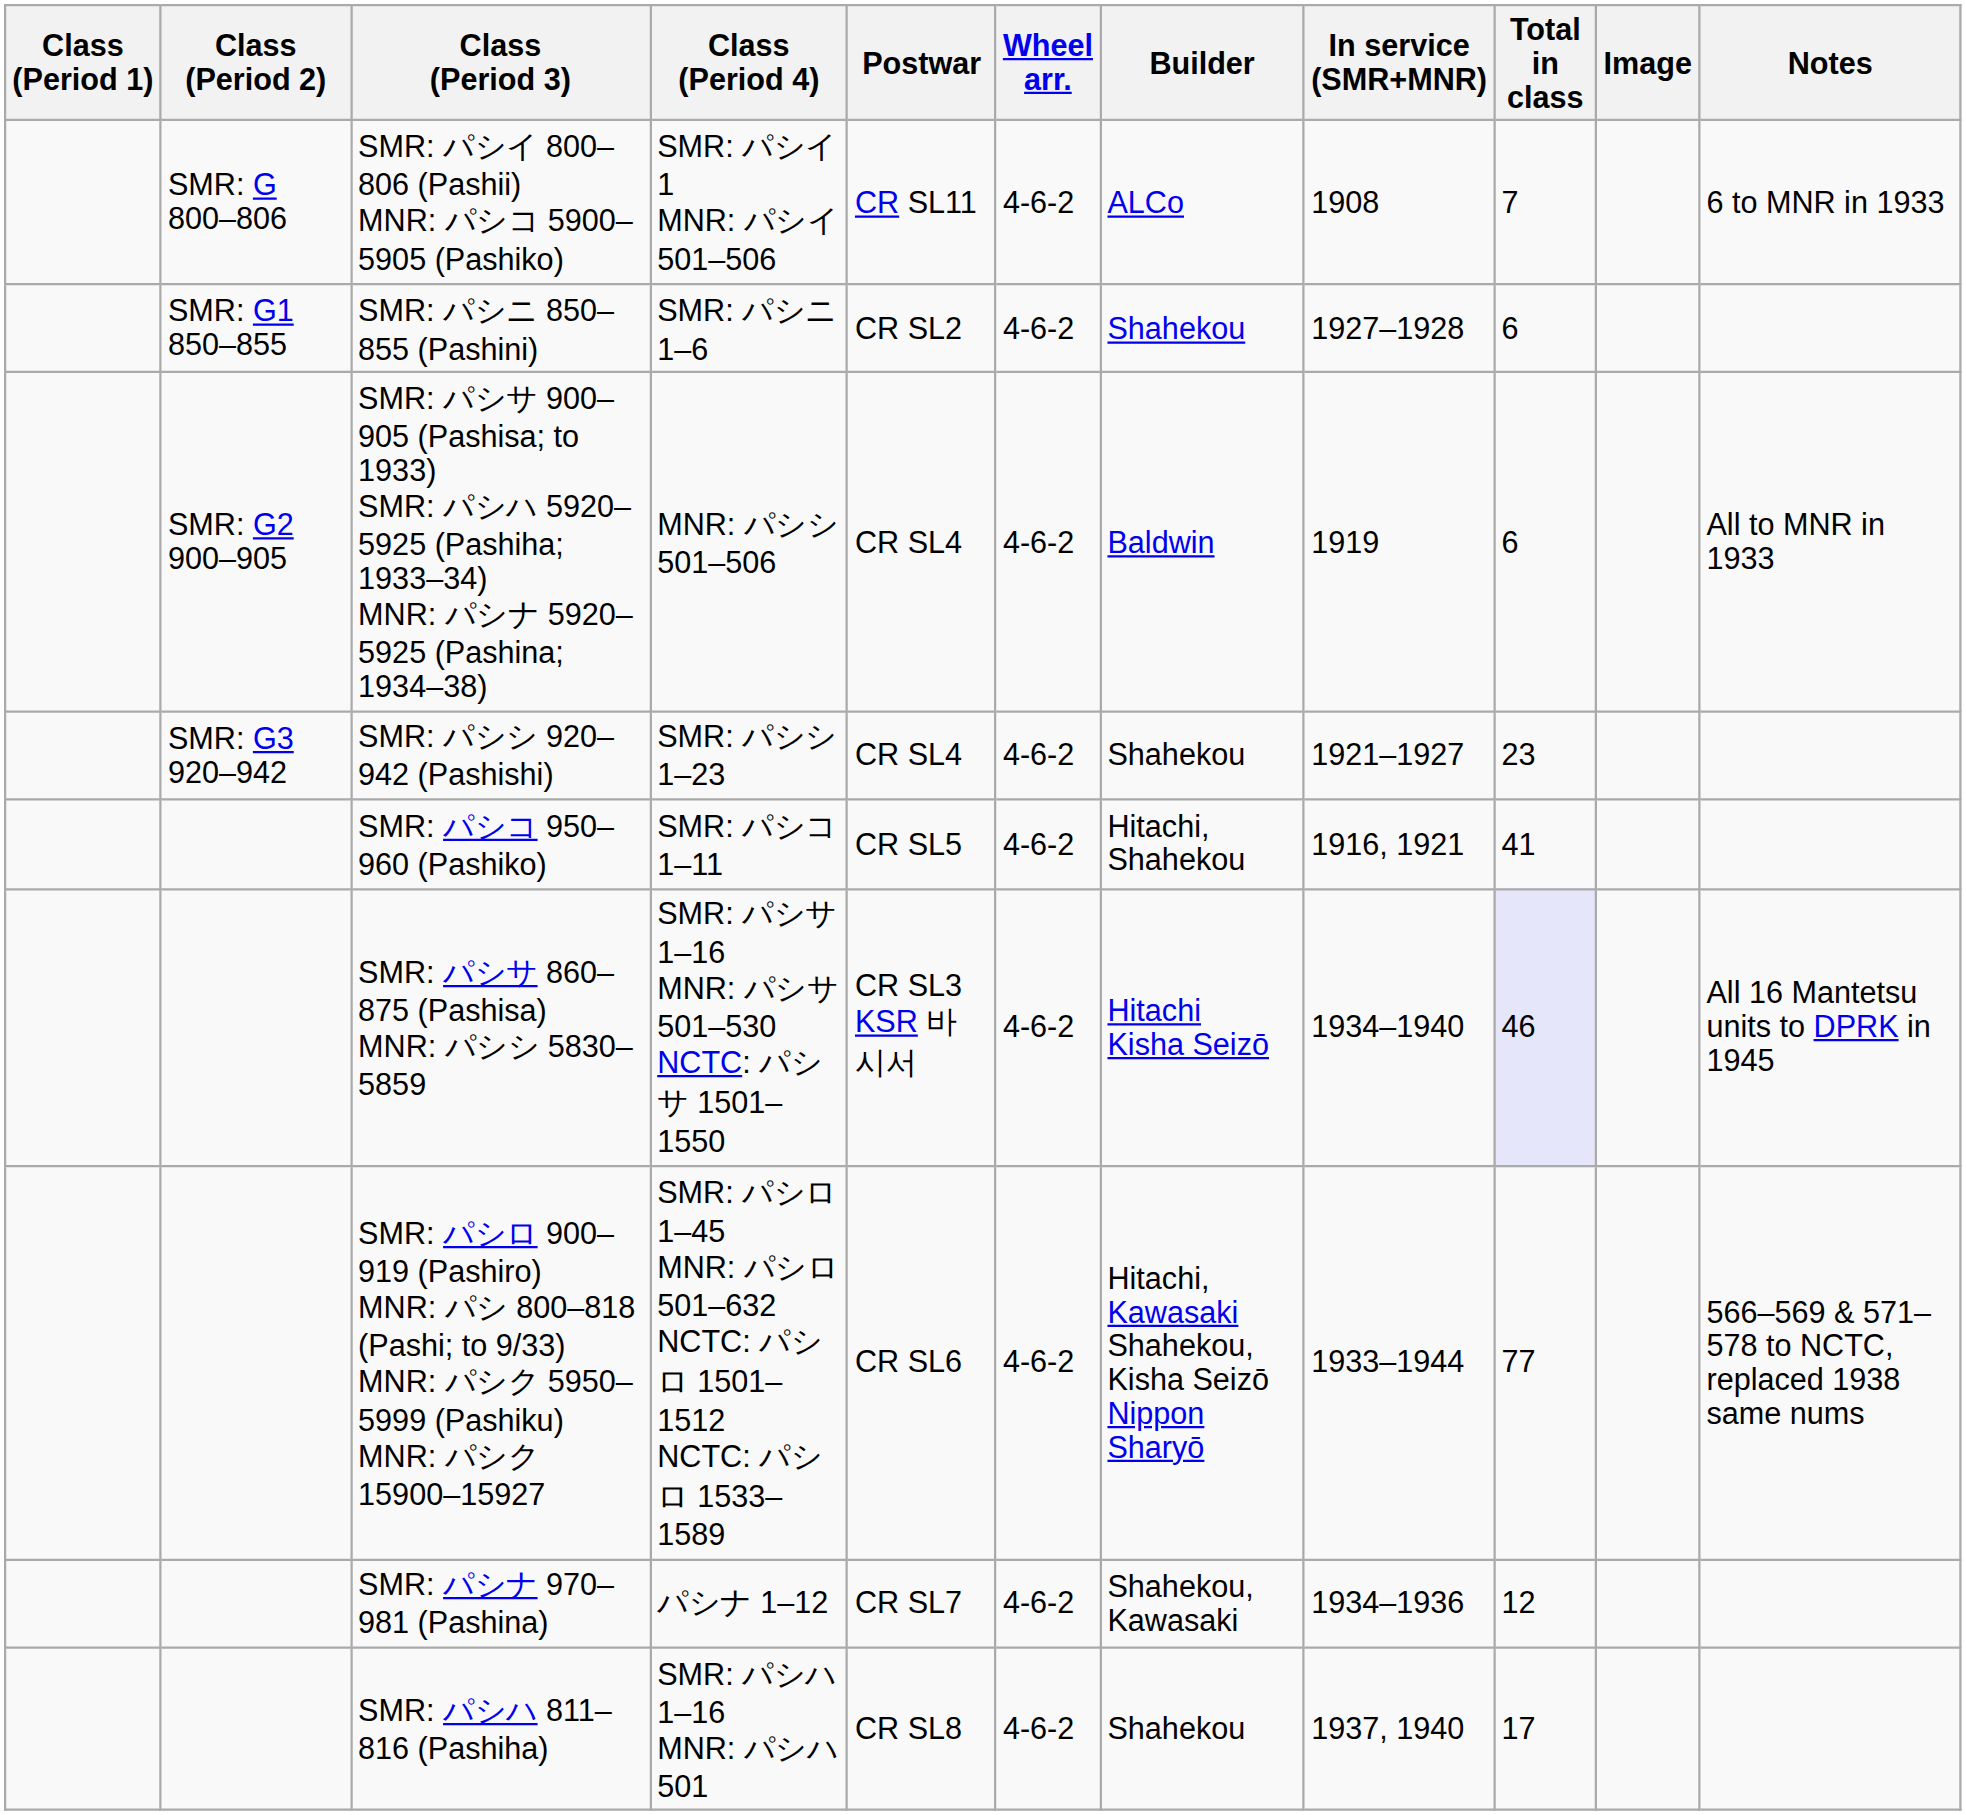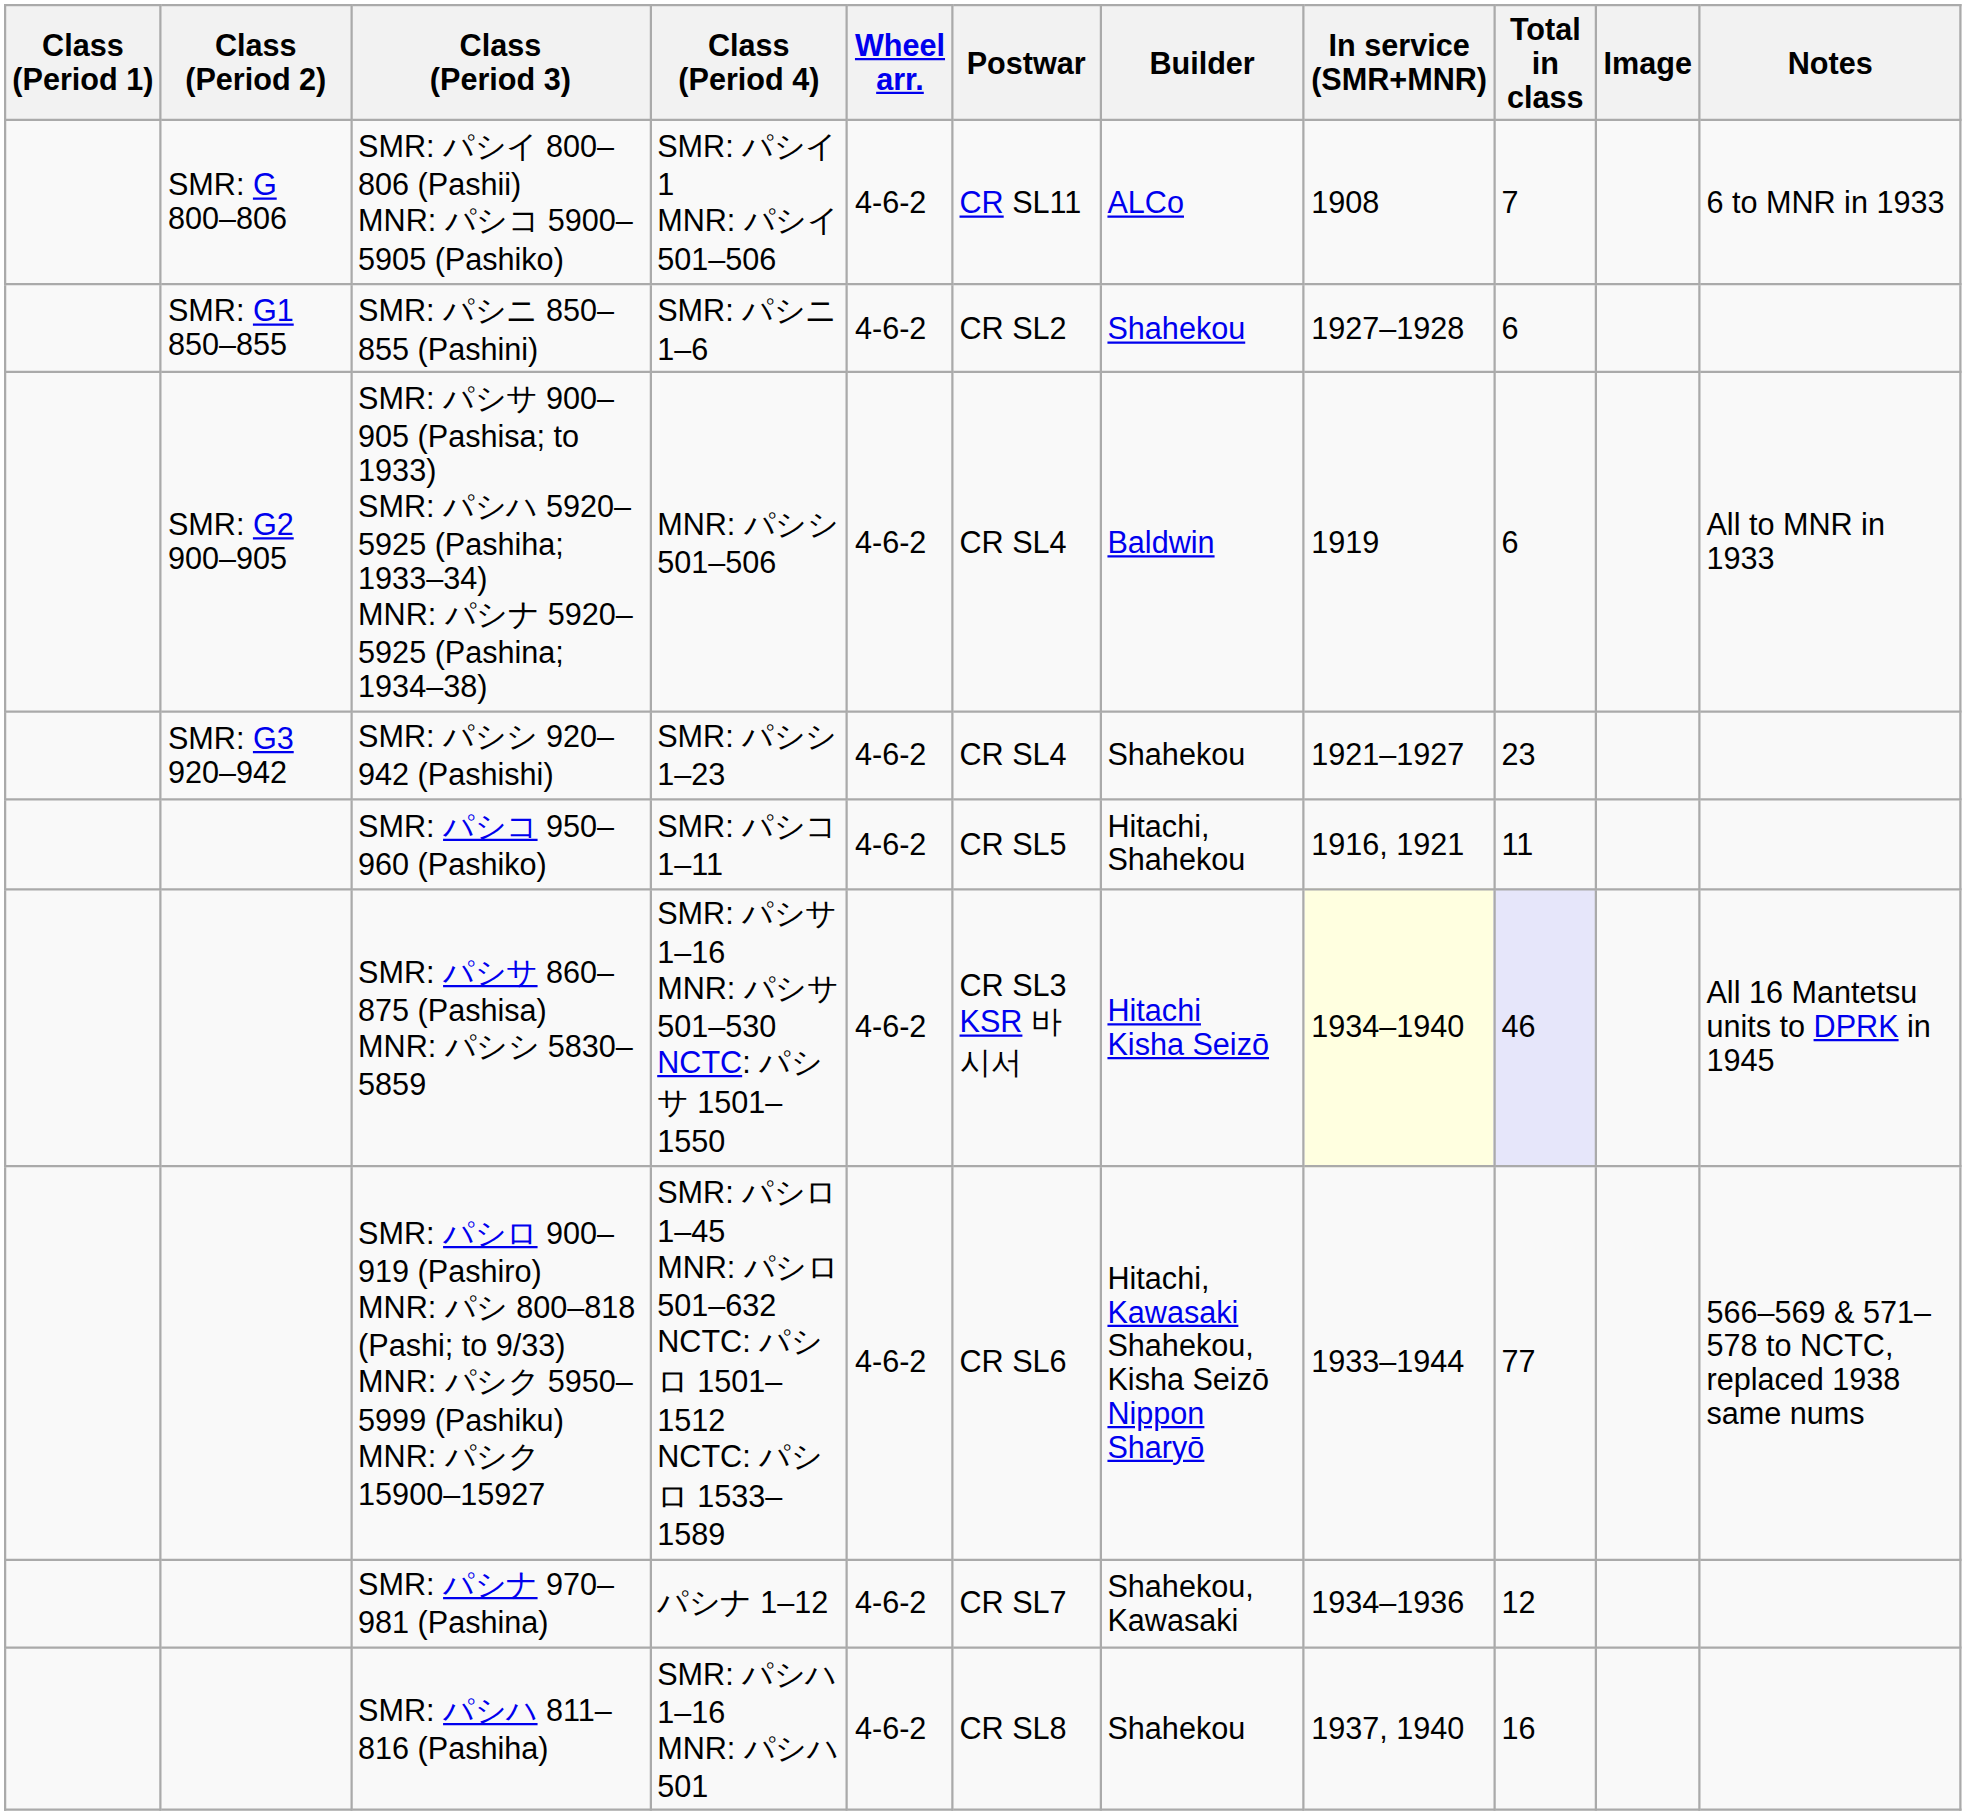columns swapped: Postwar <-> Wheel arr.
SMR: パシコ 950–960 (Pashiko) | Total in class: 41 -> 11
SMR: パシサ 860–875 (Pashisa) MNR: パシシ 5830–5859 | In service (SMR+MNR): no background -> lightyellow background
SMR: パシハ 811–816 (Pashiha) | Total in class: 17 -> 16
